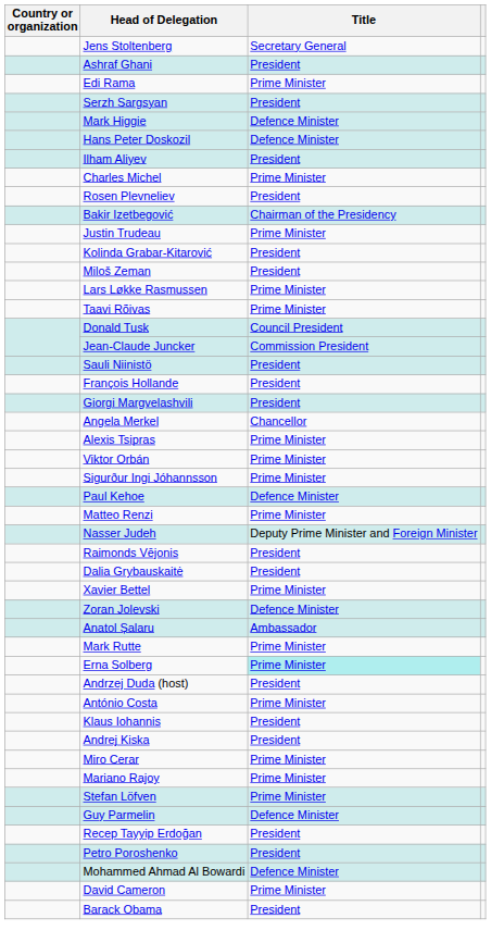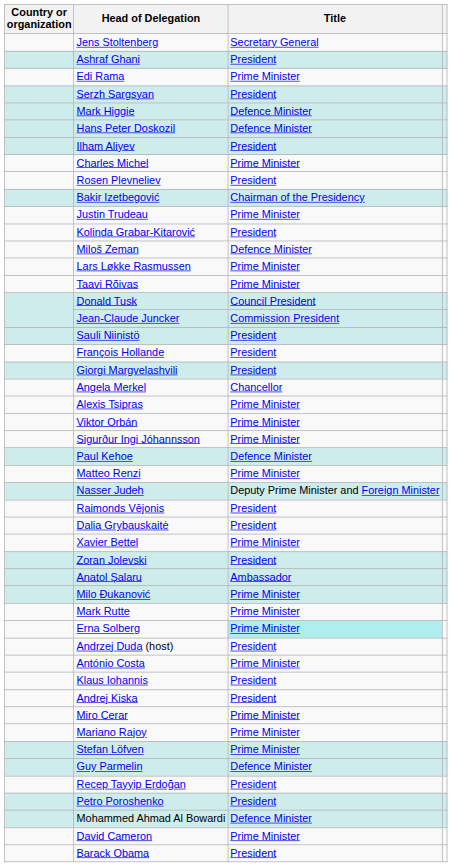Miloš Zeman | Title: President -> Defence Minister
Zoran Jolevski | Title: Defence Minister -> President
+ row: Milo Đukanović | Prime Minister
